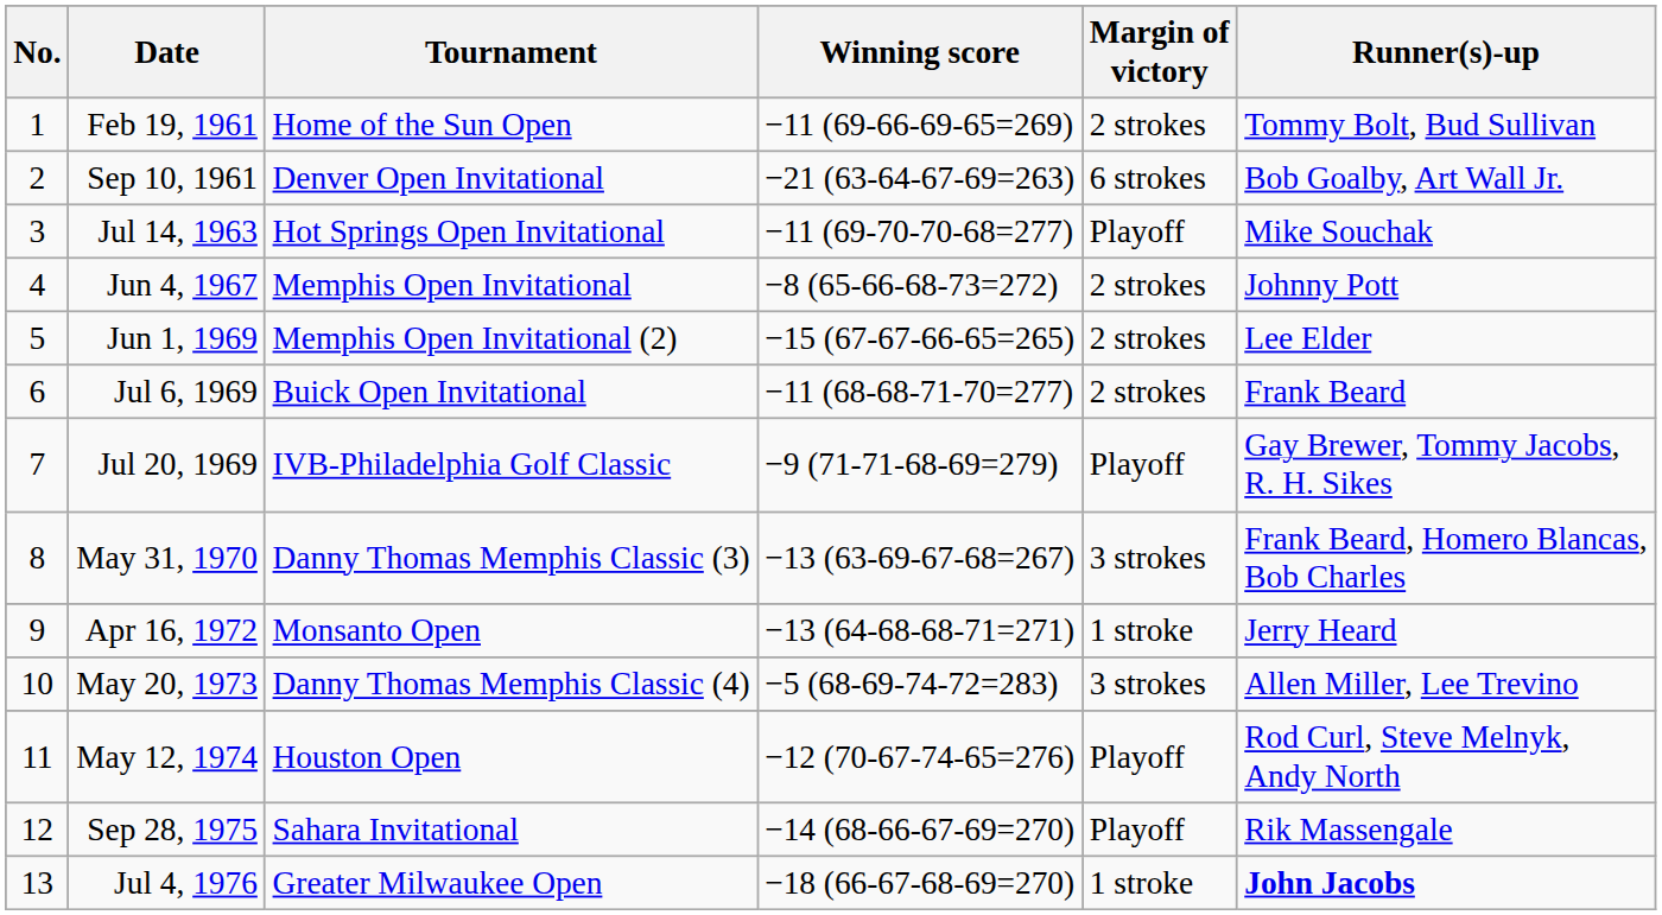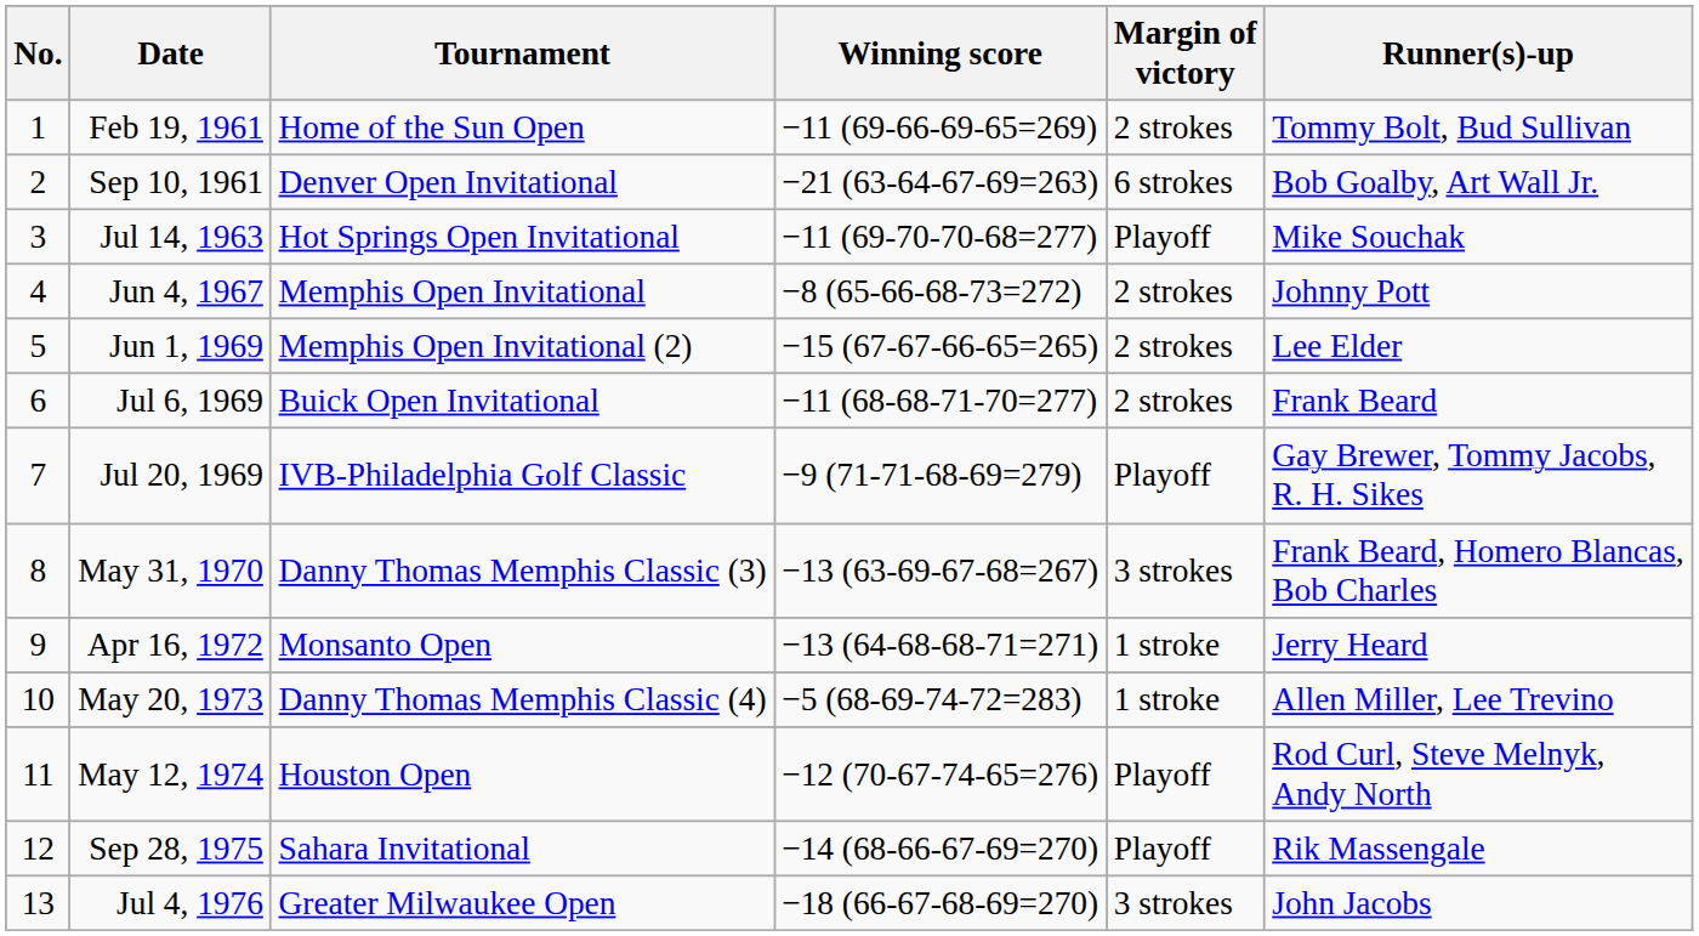May 20, 1973 | Margin of victory: 3 strokes -> 1 stroke
Jul 4, 1976 | Margin of victory: 1 stroke -> 3 strokes
Jul 4, 1976 | Runner(s)-up: bold -> normal
